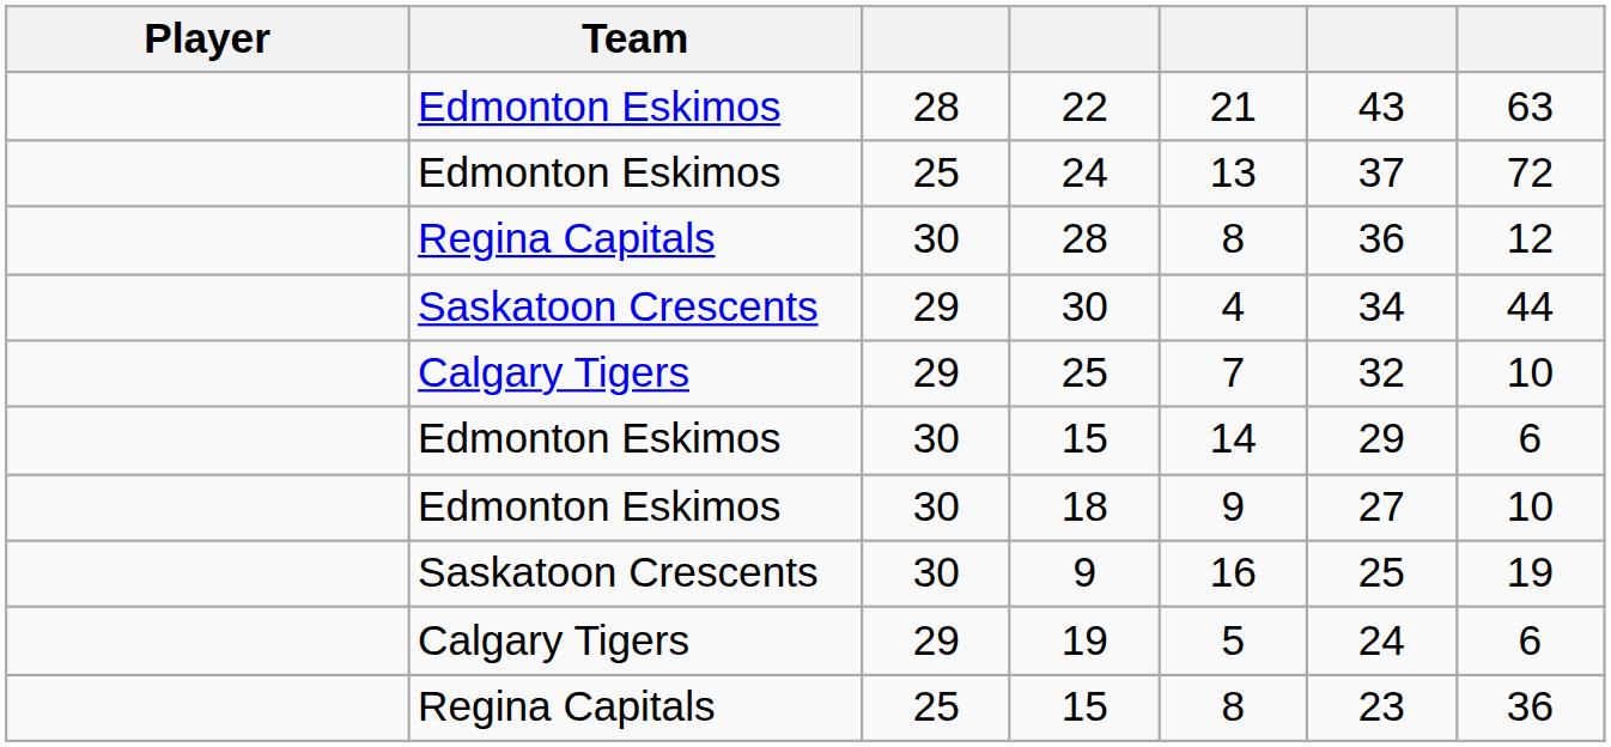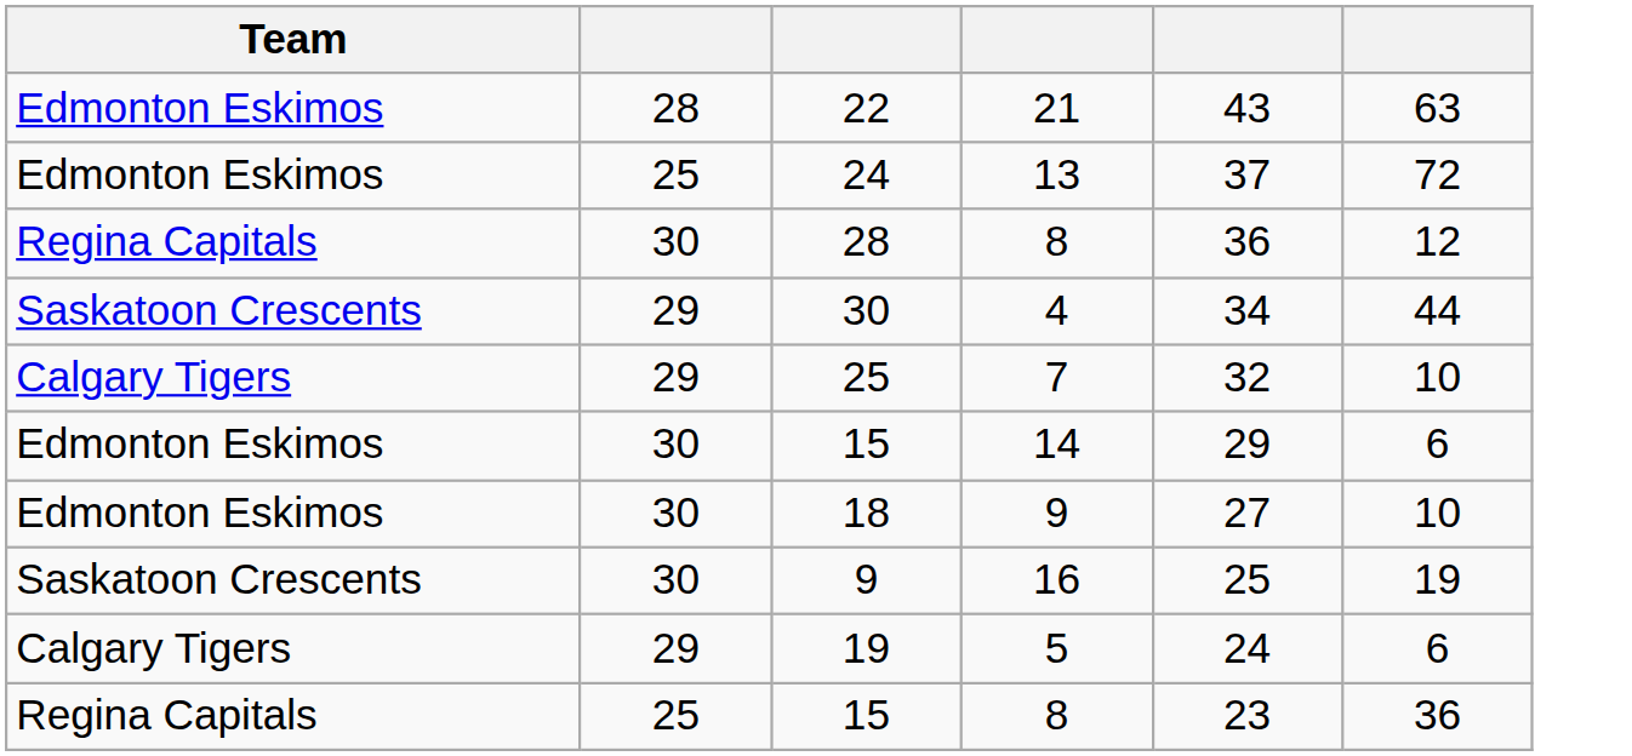- column: Player
